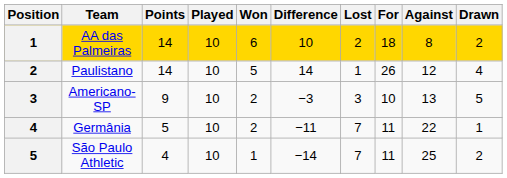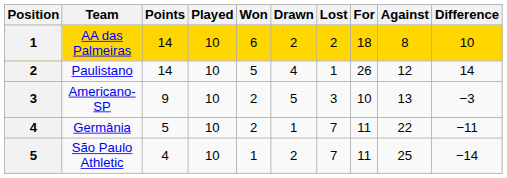columns swapped: Drawn <-> Difference
